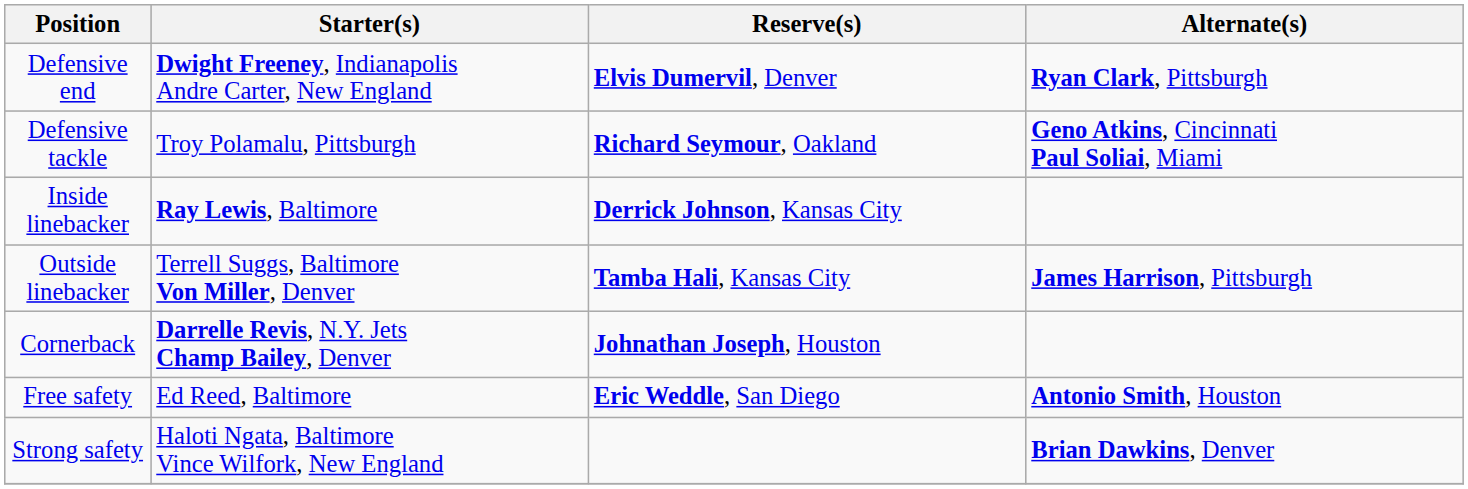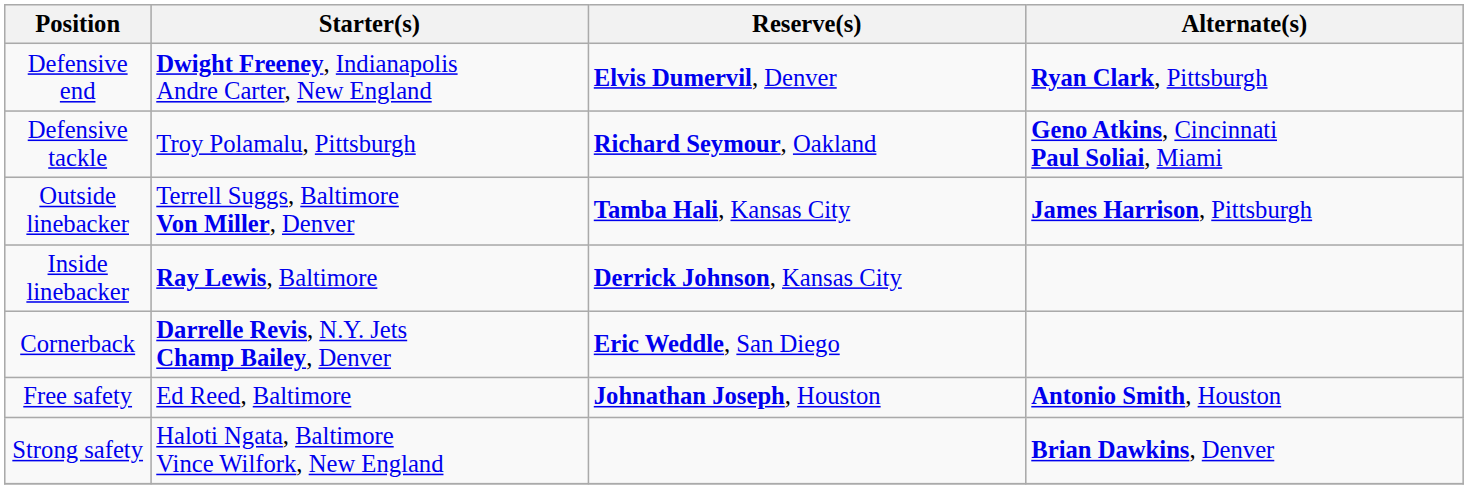rows swapped: Outside linebacker <-> Inside linebacker
Cornerback | Reserve(s): Johnathan Joseph, Houston -> Eric Weddle, San Diego
Free safety | Reserve(s): Eric Weddle, San Diego -> Johnathan Joseph, Houston
